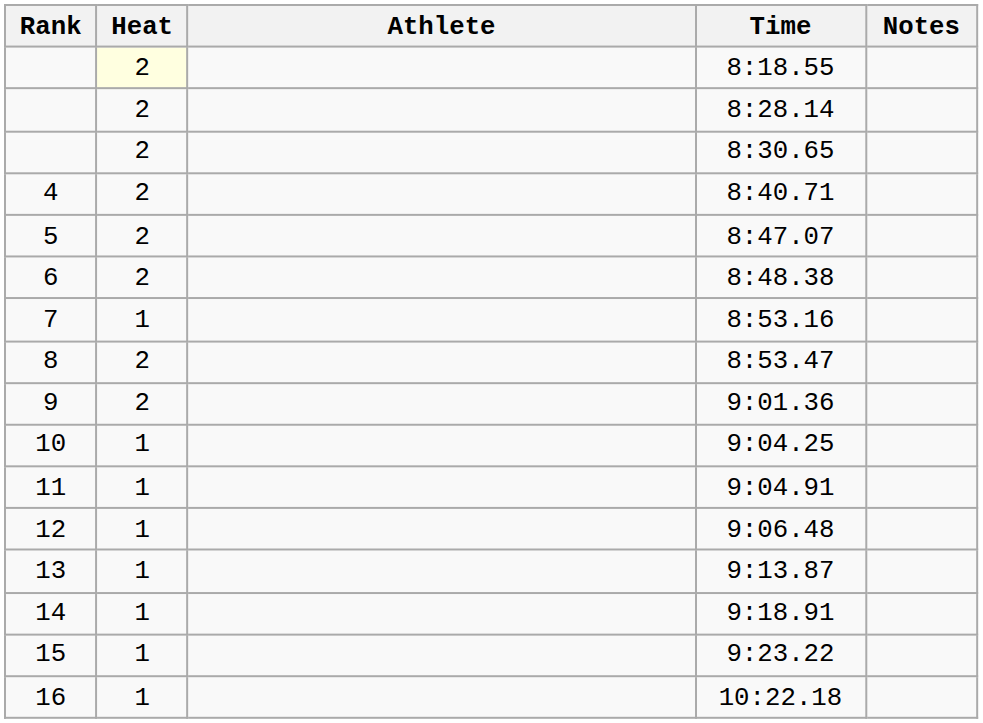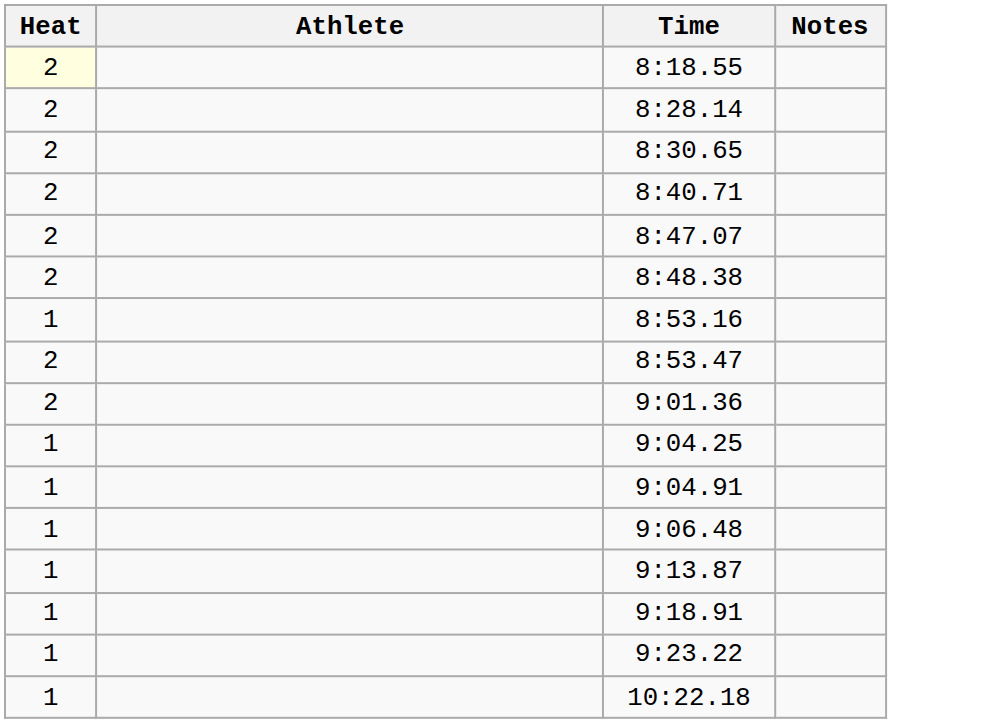- column: Rank | 4 | 5 | 6 | 7 | 8 | 9 | 10 | 11 | 12 | 13 | 14 | 15 | 16
